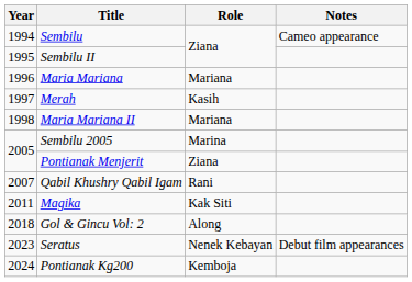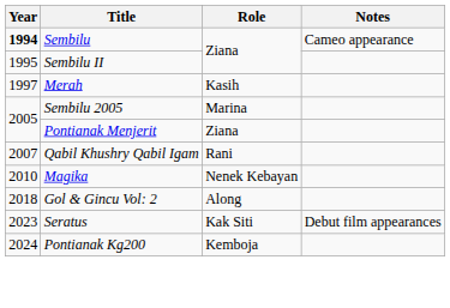Sembilu | Year: normal -> bold
- row: 1996 | Maria Mariana | Mariana
- row: 1998 | Maria Mariana II | Mariana
Magika | Year: 2011 -> 2010
Magika | Role: Kak Siti -> Nenek Kebayan
Seratus | Role: Nenek Kebayan -> Kak Siti
